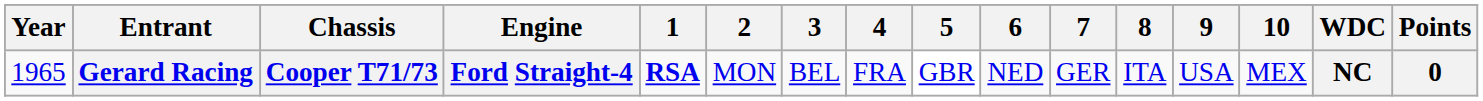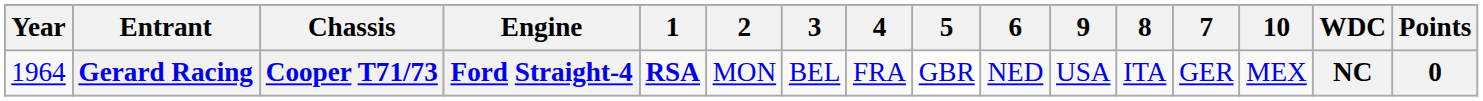columns swapped: 7 <-> 9
Gerard Racing | Year: 1965 -> 1964
